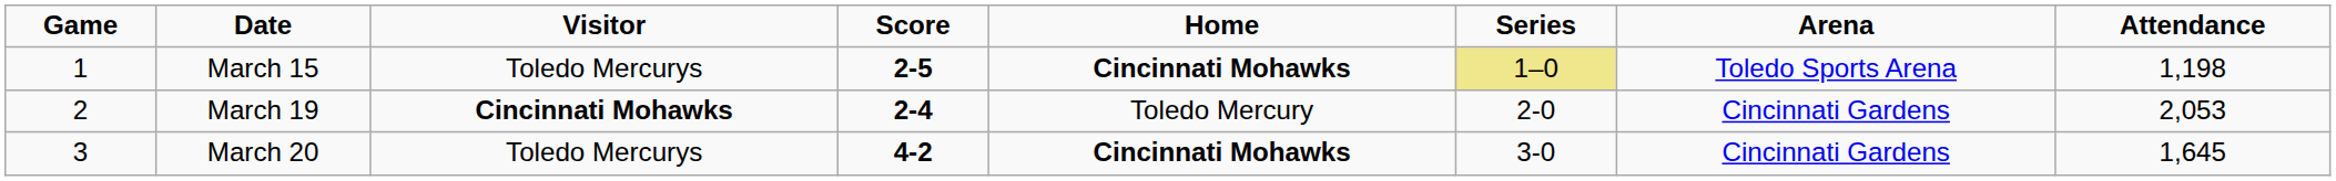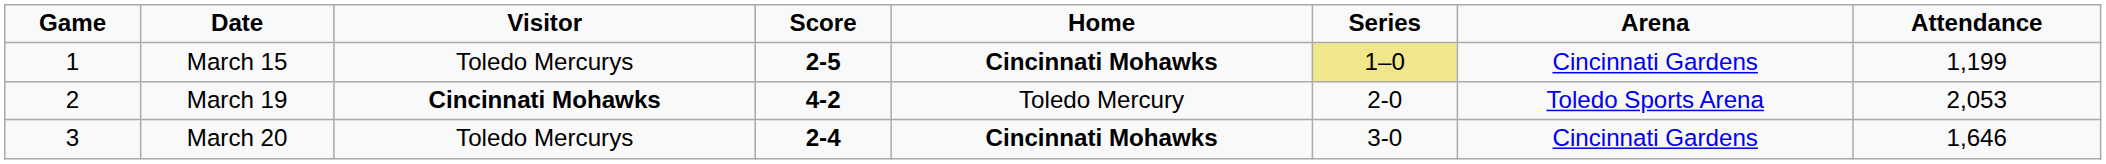March 15 | Arena: Toledo Sports Arena -> Cincinnati Gardens
March 15 | Attendance: 1,198 -> 1,199
March 19 | Score: 2-4 -> 4-2
March 19 | Arena: Cincinnati Gardens -> Toledo Sports Arena
March 20 | Score: 4-2 -> 2-4
March 20 | Attendance: 1,645 -> 1,646
